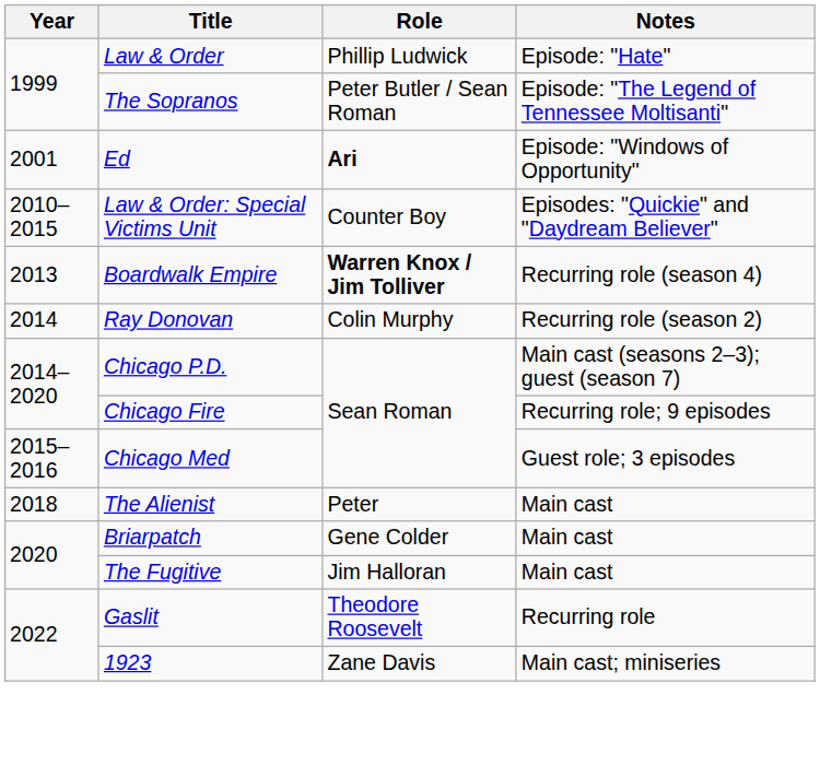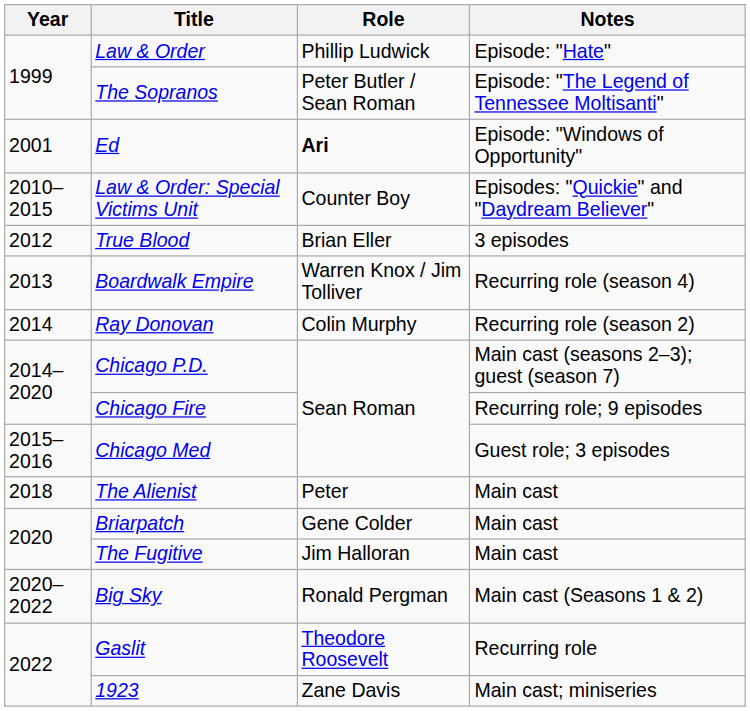+ row: 2012 | True Blood | Brian Eller | 3 episodes
Boardwalk Empire | Role: bold -> normal
+ row: 2020–2022 | Big Sky | Ronald Pergman | Main cast (Seasons 1 & 2)
